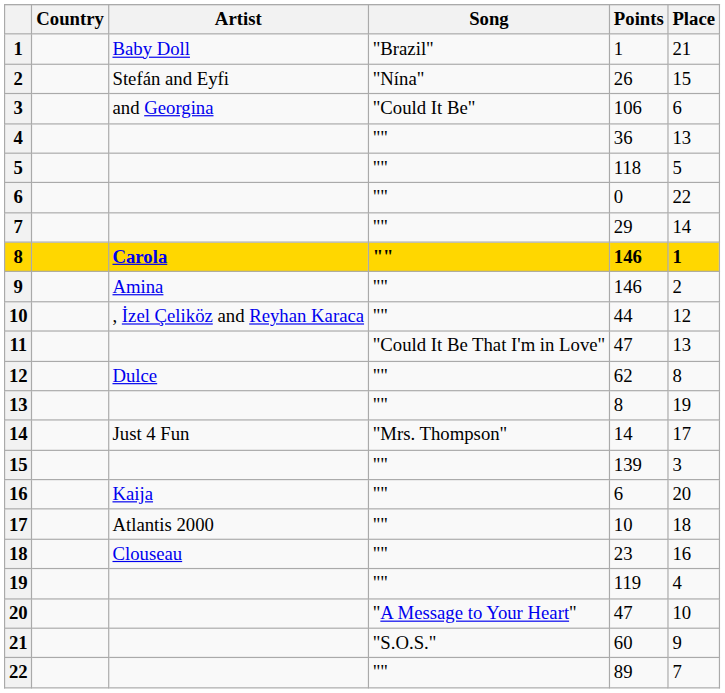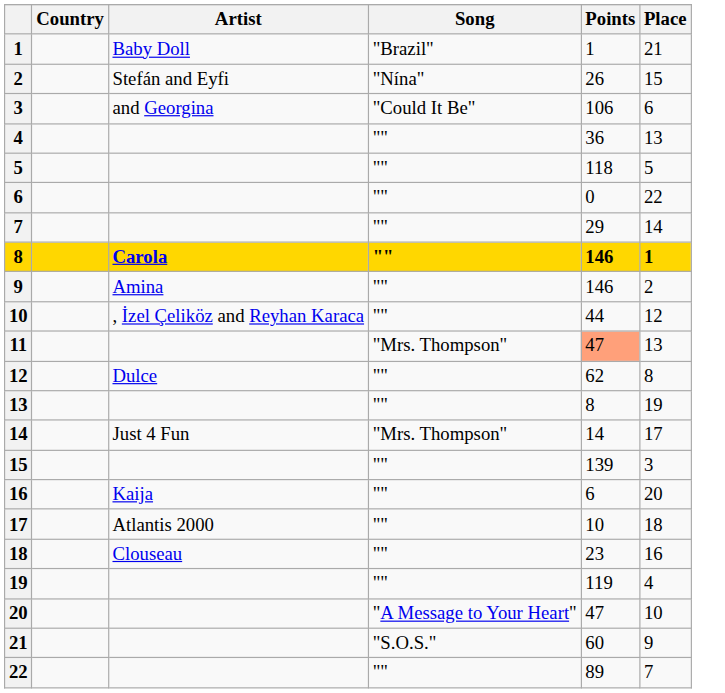11 | Song: "Could It Be That I'm in Love" -> "Mrs. Thompson"
11 | Points: no background -> lightsalmon background
